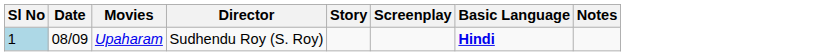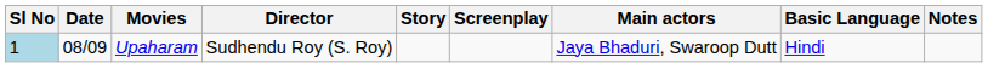+ column: Main actors | Jaya Bhaduri, Swaroop Dutt
Upaharam | Basic Language: bold -> normal
